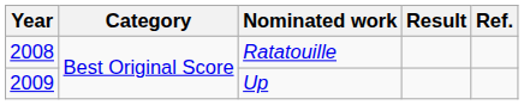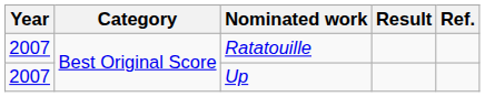Ratatouille | Year: 2008 -> 2007
Up | Year: 2009 -> 2007
